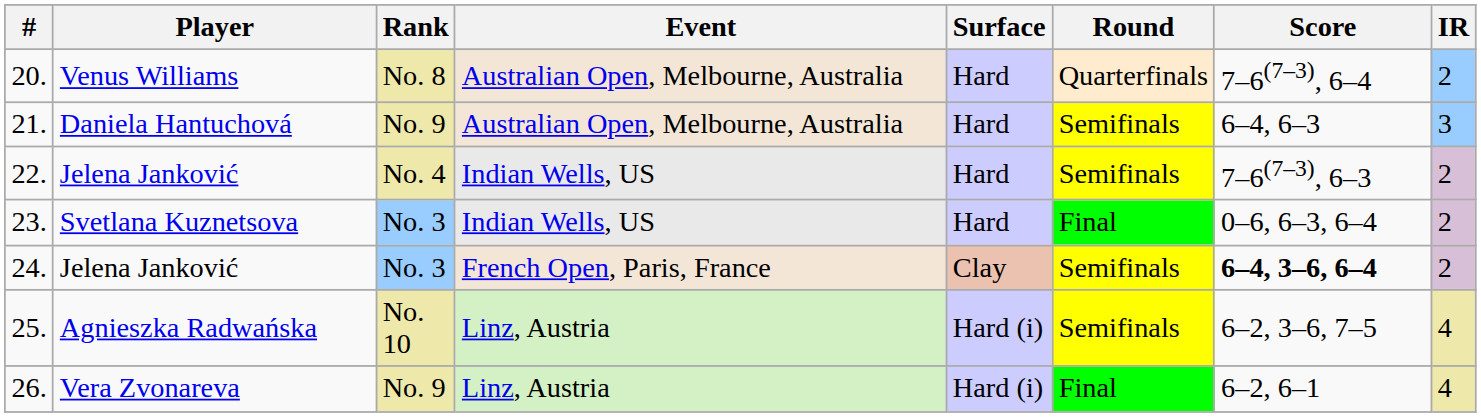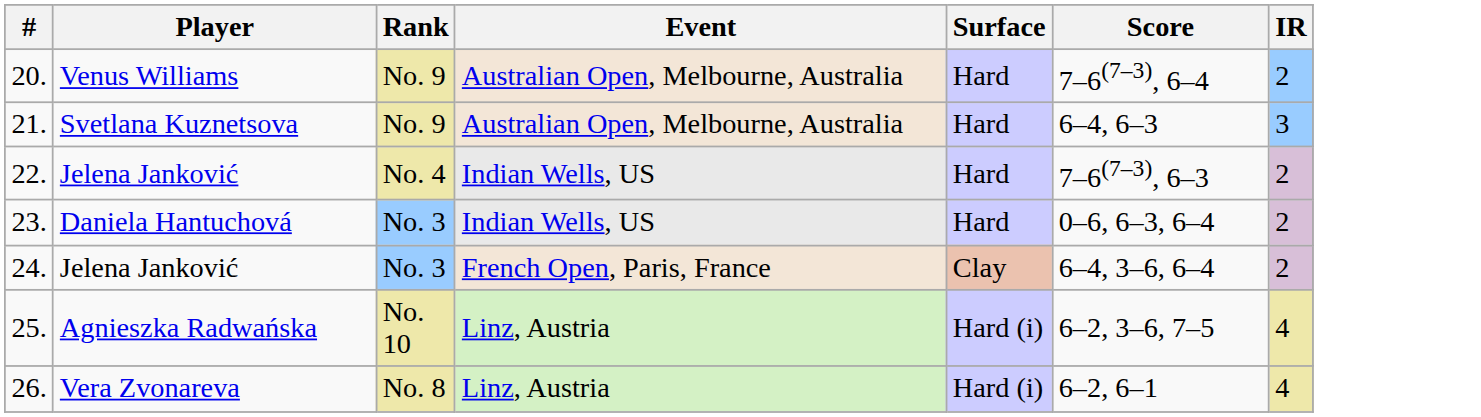- column: Round | Quarterfinals | Semifinals | Semifinals | Final | Semifinals | Semifinals | Final
20. | Rank: No. 8 -> No. 9
21. | Player: Daniela Hantuchová -> Svetlana Kuznetsova
23. | Player: Svetlana Kuznetsova -> Daniela Hantuchová
24. | Score: bold -> normal
26. | Rank: No. 9 -> No. 8
